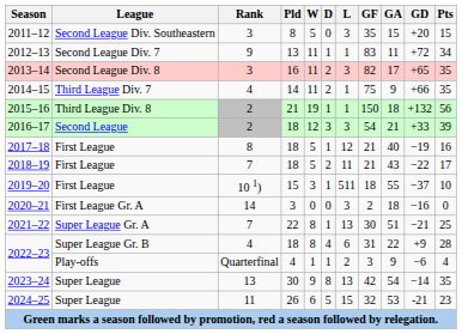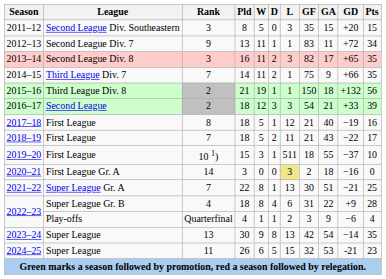2014–15 | Rank: 4 -> 7
2020–21 | L: no background -> khaki background
